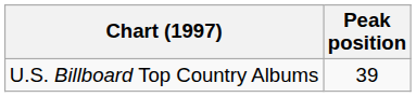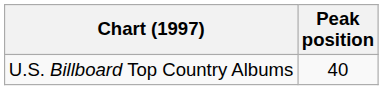U.S. Billboard Top Country Albums | Peak position: 39 -> 40
